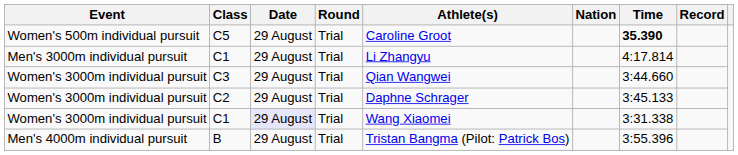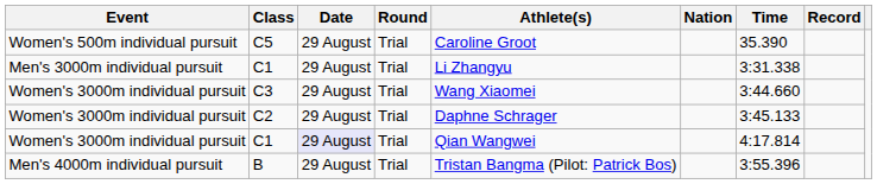C5 | Time: bold -> normal
Men's 3000m individual pursuit / C1 | Time: 4:17.814 -> 3:31.338
C3 | Athlete(s): Qian Wangwei -> Wang Xiaomei
Women's 3000m individual pursuit / C1 | Athlete(s): Wang Xiaomei -> Qian Wangwei
Women's 3000m individual pursuit / C1 | Time: 3:31.338 -> 4:17.814
